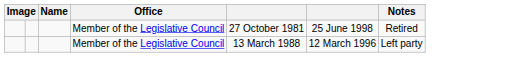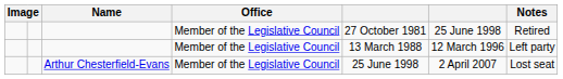+ row: Arthur Chesterfield-Evans | Member of the Legislative Council | 25 June 1998 | 2 April 2007 | Lost seat
